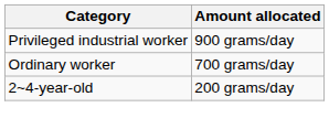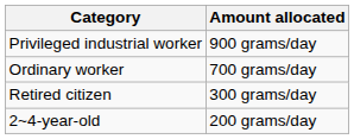+ row: Retired citizen | 300 grams/day
